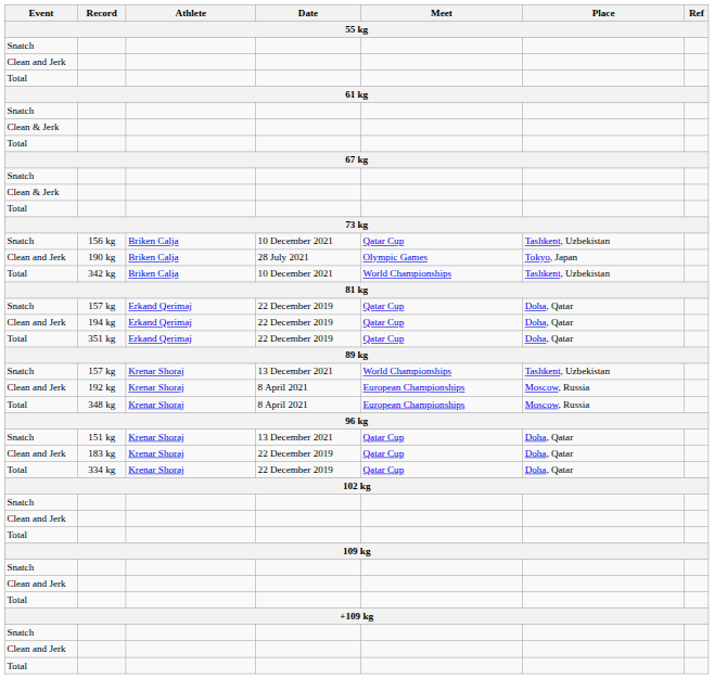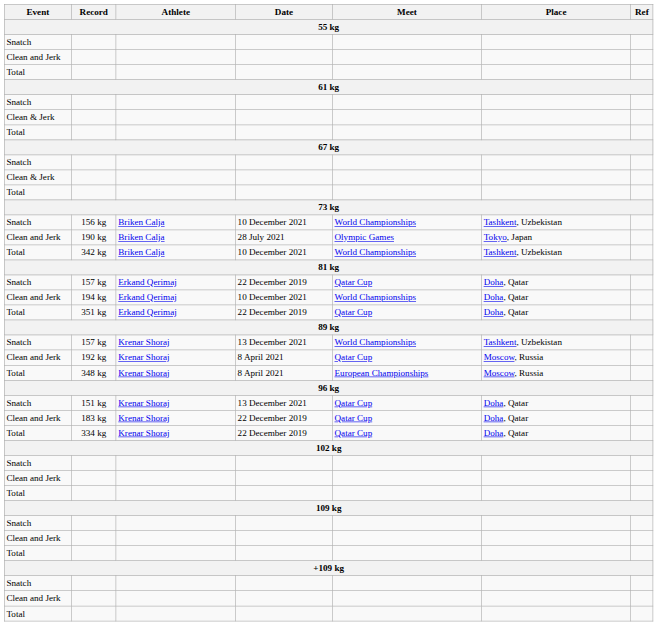156 kg | Meet: Qatar Cup -> World Championships
194 kg | Date: 22 December 2019 -> 10 December 2021
194 kg | Meet: Qatar Cup -> World Championships
192 kg | Meet: European Championships -> Qatar Cup
